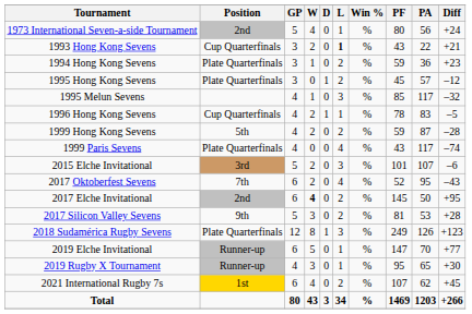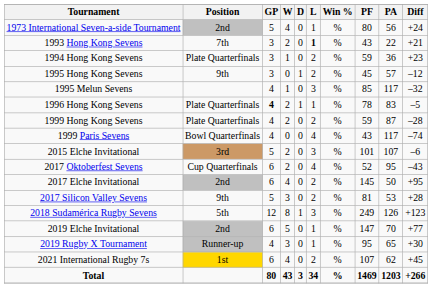1993 Hong Kong Sevens | Position: Cup Quarterfinals -> 7th
1995 Hong Kong Sevens | Position: Plate Quarterfinals -> 9th
1996 Hong Kong Sevens | Position: Cup Quarterfinals -> Plate Quarterfinals
1996 Hong Kong Sevens | GP: normal -> bold
1999 Hong Kong Sevens | Position: 5th -> Plate Quarterfinals
1999 Paris Sevens | Position: Plate Quarterfinals -> Bowl Quarterfinals
2017 Oktoberfest Sevens | Position: 7th -> Cup Quarterfinals
2017 Elche Invitational | W: bold -> normal
2018 Sudamérica Rugby Sevens | Position: Plate Quarterfinals -> 5th
2019 Elche Invitational | Position: Runner-up -> 2nd
